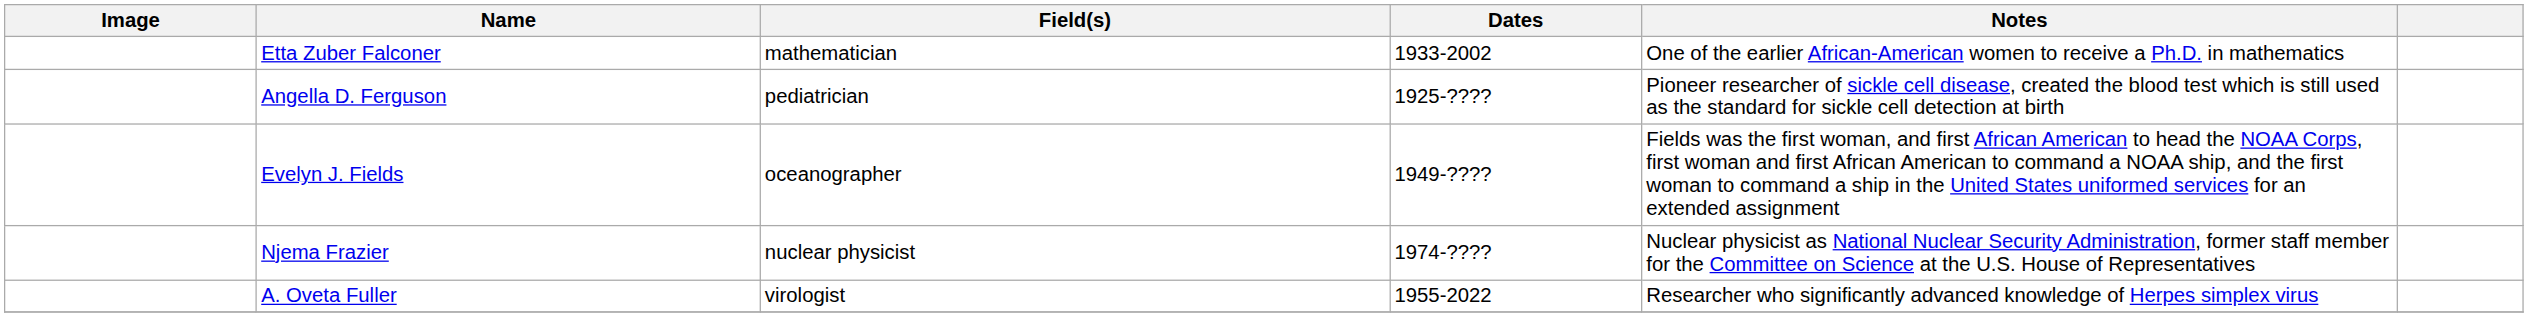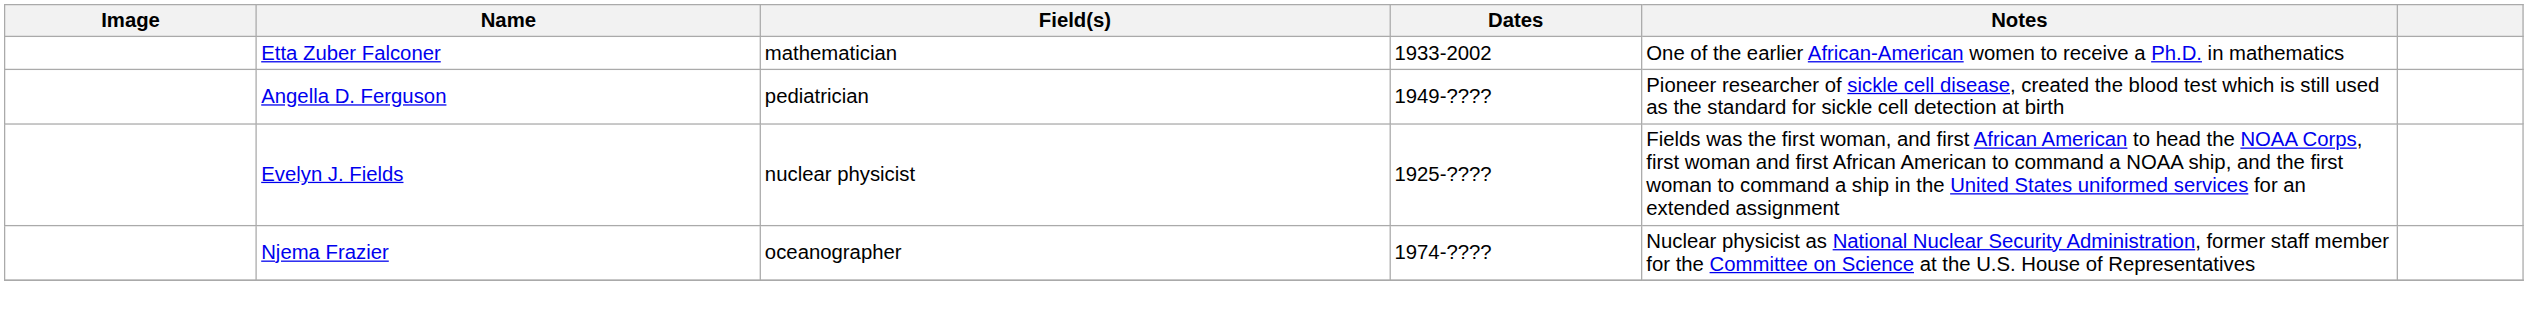Angella D. Ferguson | Dates: 1925-???? -> 1949-????
Evelyn J. Fields | Field(s): oceanographer -> nuclear physicist
Evelyn J. Fields | Dates: 1949-???? -> 1925-????
Njema Frazier | Field(s): nuclear physicist -> oceanographer
- row: A. Oveta Fuller | virologist | 1955-2022 | Researcher who significantly advanced knowledge of Herpes simplex virus
